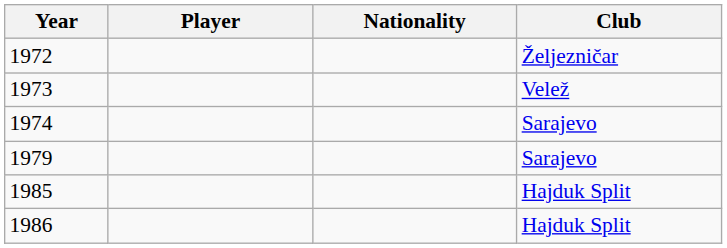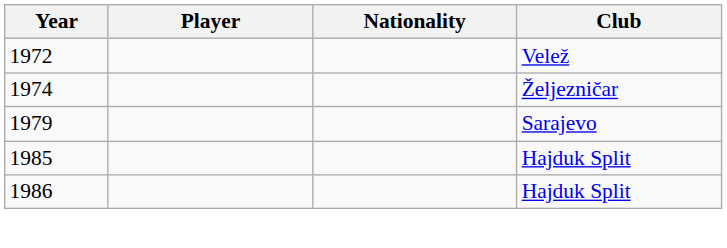1972 | Club: Željezničar -> Velež
- row: 1973 | Velež
1974 | Club: Sarajevo -> Željezničar
